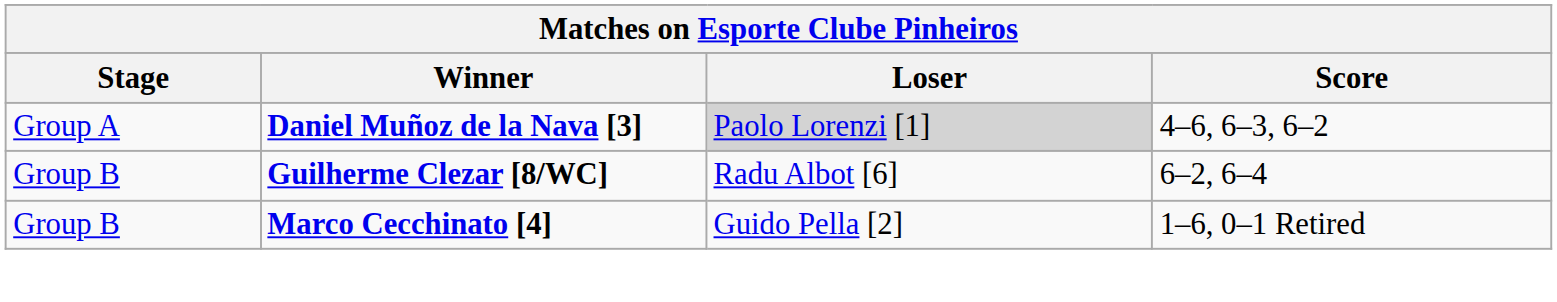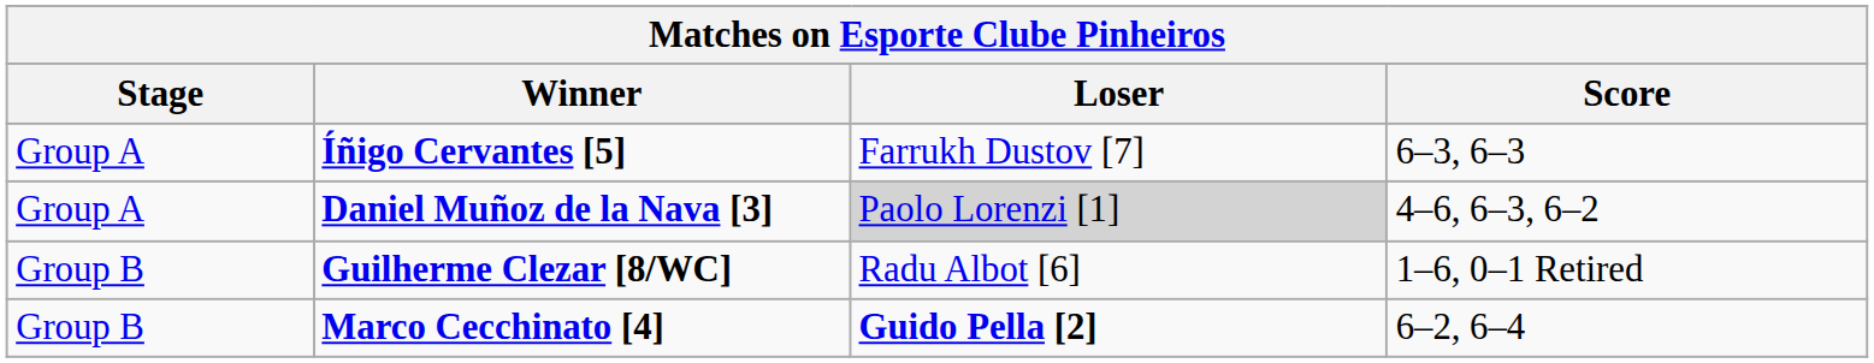+ row: Group A | Íñigo Cervantes [5] | Farrukh Dustov [7] | 6–3, 6–3
Guilherme Clezar [8/WC] | Score: 6–2, 6–4 -> 1–6, 0–1 Retired
Marco Cecchinato [4] | Loser: normal -> bold
Marco Cecchinato [4] | Score: 1–6, 0–1 Retired -> 6–2, 6–4
